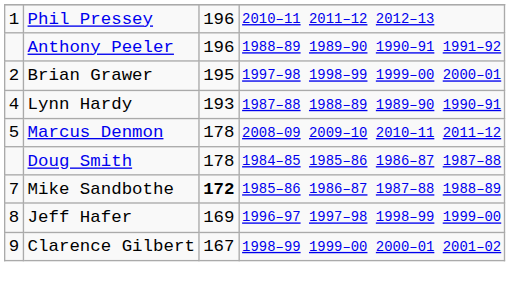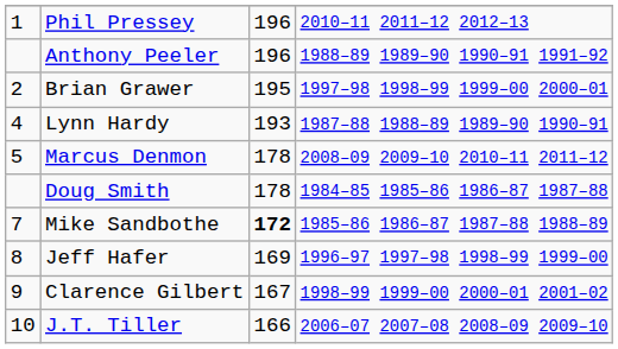+ row: 10 | J.T. Tiller | 166 | 2006–07 2007–08 2008–09 2009–10
